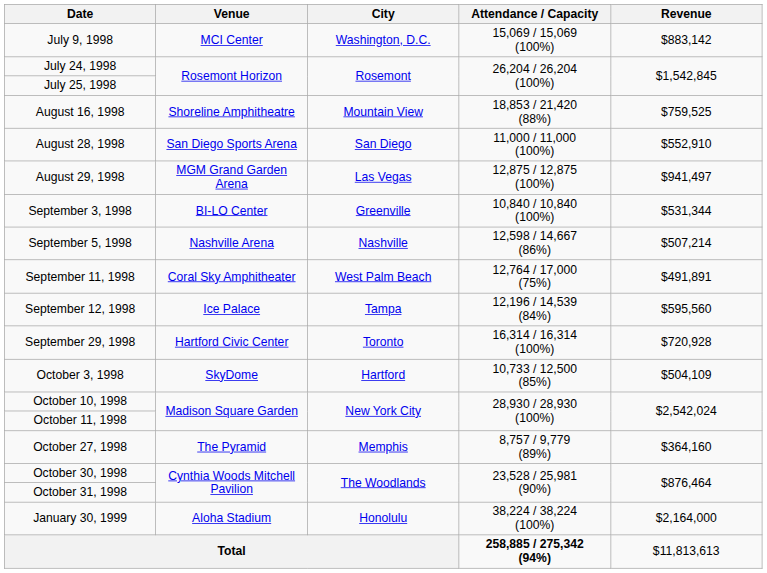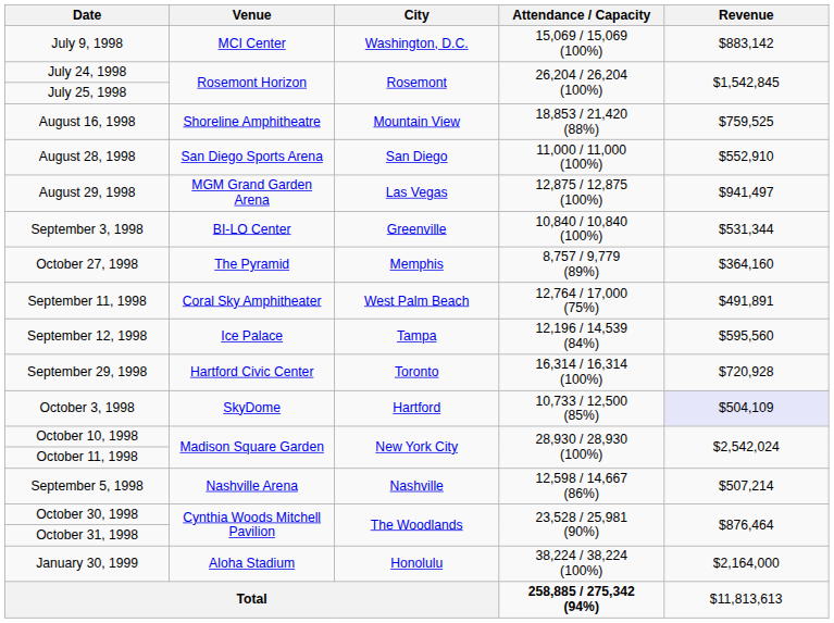rows swapped: September 5, 1998 <-> October 27, 1998
October 3, 1998 | Revenue: no background -> lavender background
